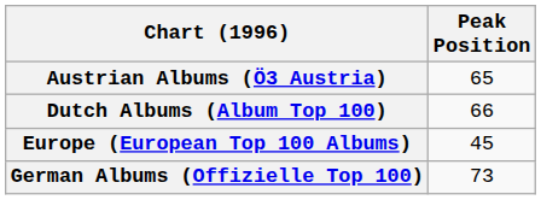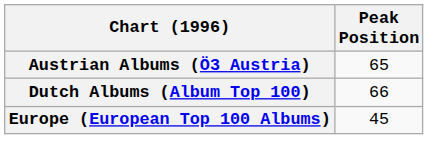- row: German Albums (Offizielle Top 100) | 73
